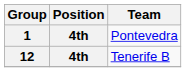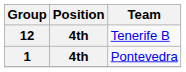rows swapped: 1 <-> 12
